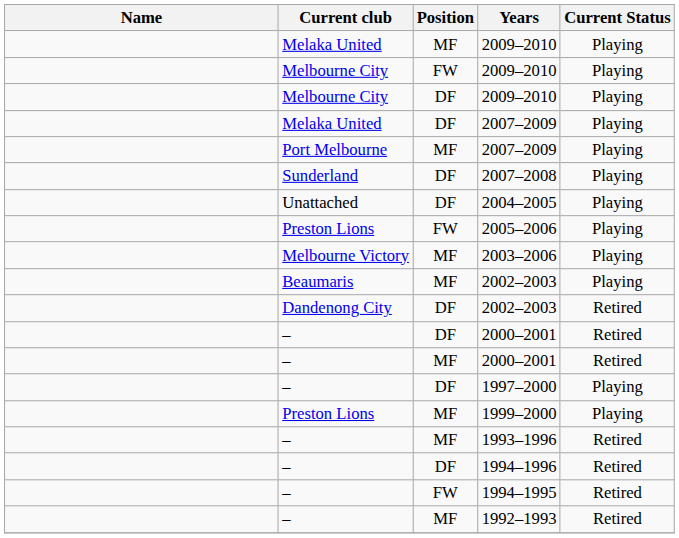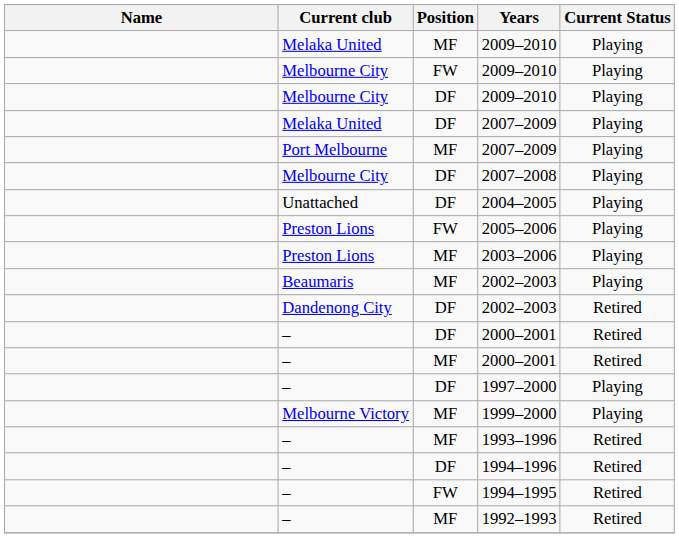2007–2008 | Current club: Sunderland -> Melbourne City
2003–2006 | Current club: Melbourne Victory -> Preston Lions
1999–2000 | Current club: Preston Lions -> Melbourne Victory
